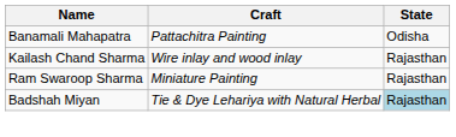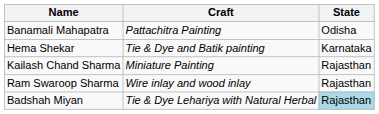+ row: Hema Shekar | Tie & Dye and Batik painting | Karnataka
Kailash Chand Sharma | Craft: Wire inlay and wood inlay -> Miniature Painting
Ram Swaroop Sharma | Craft: Miniature Painting -> Wire inlay and wood inlay
